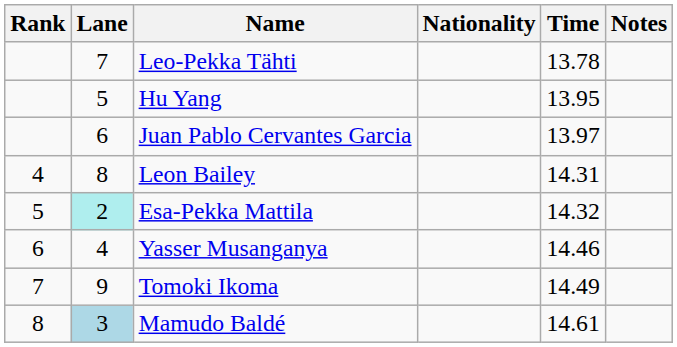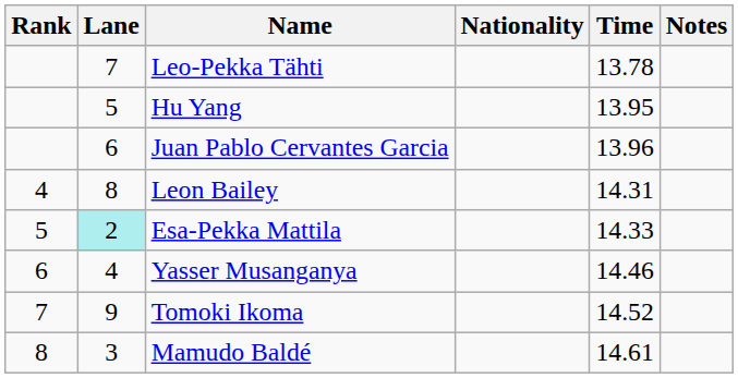Juan Pablo Cervantes Garcia | Time: 13.97 -> 13.96
Esa-Pekka Mattila | Time: 14.32 -> 14.33
Tomoki Ikoma | Time: 14.49 -> 14.52
Mamudo Baldé | Lane: lightblue background -> no background
